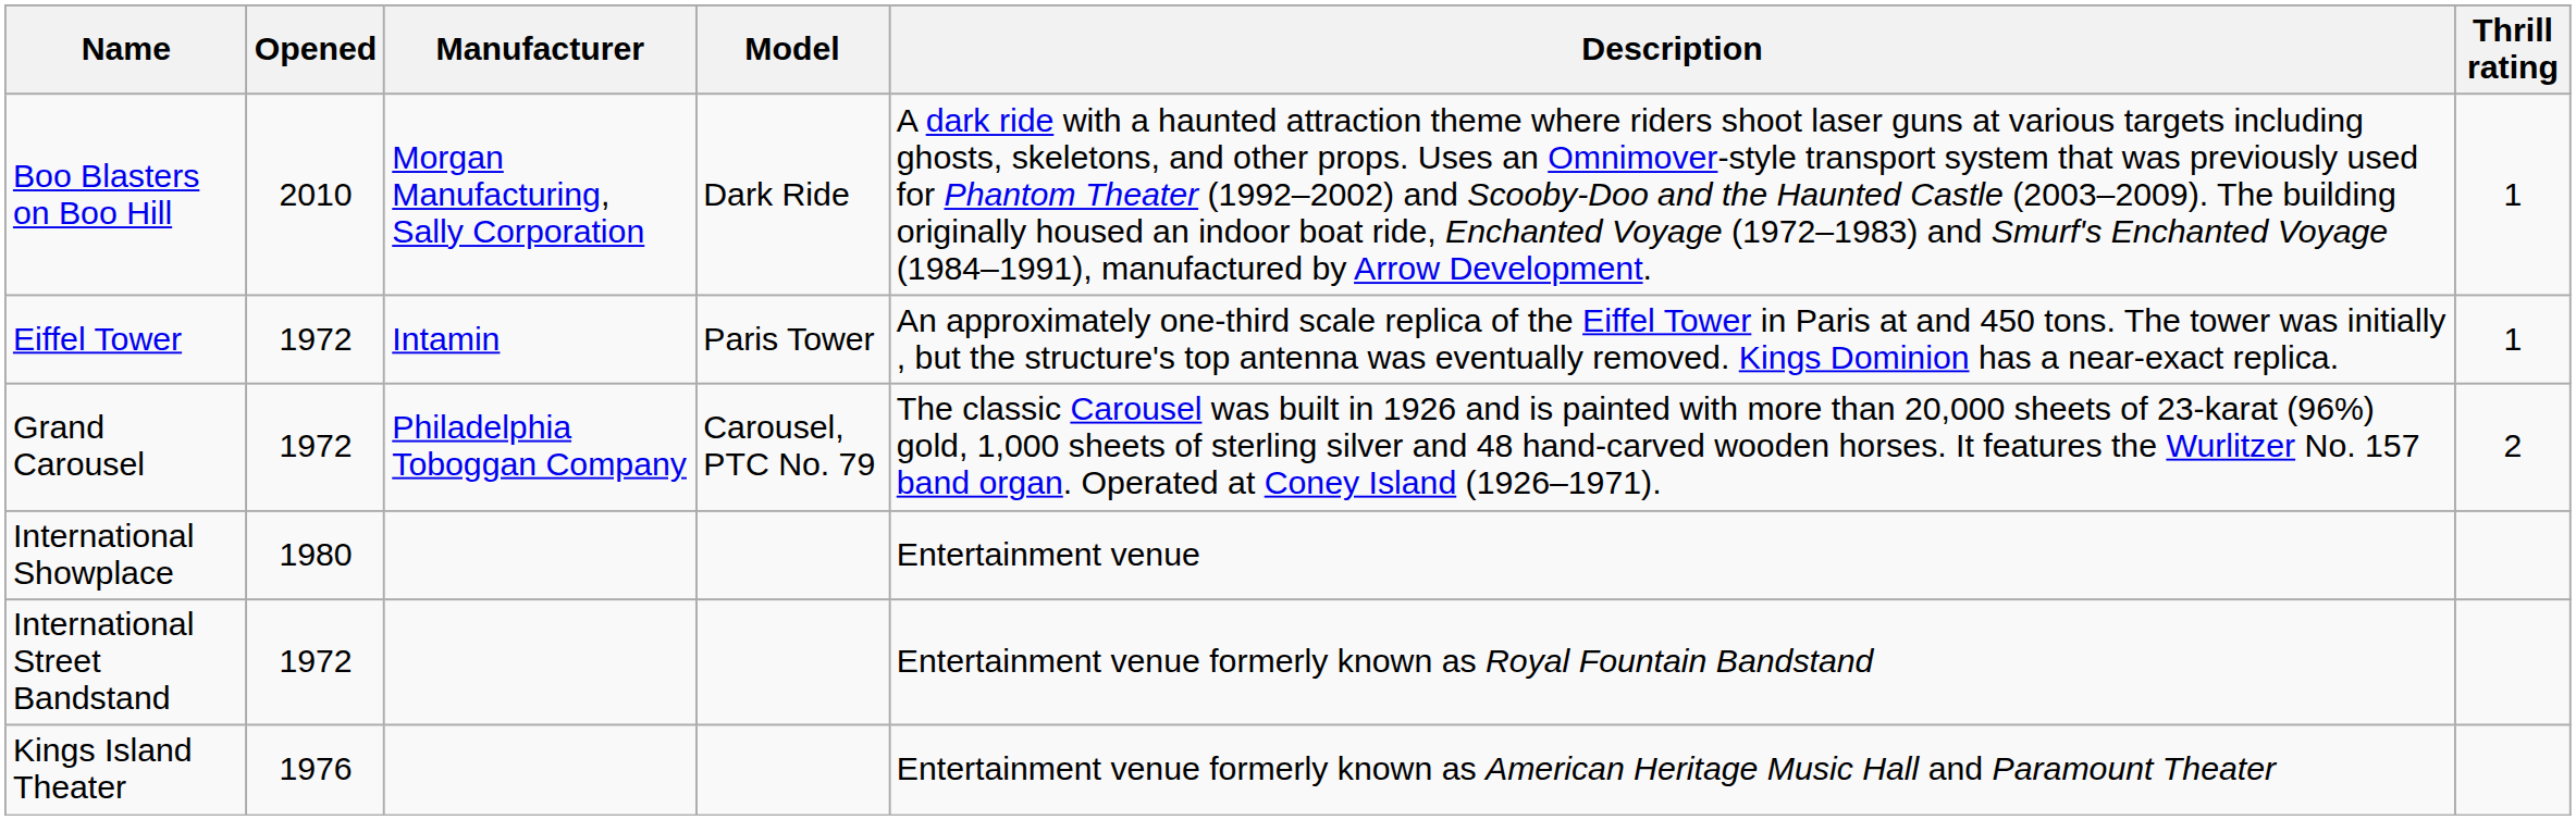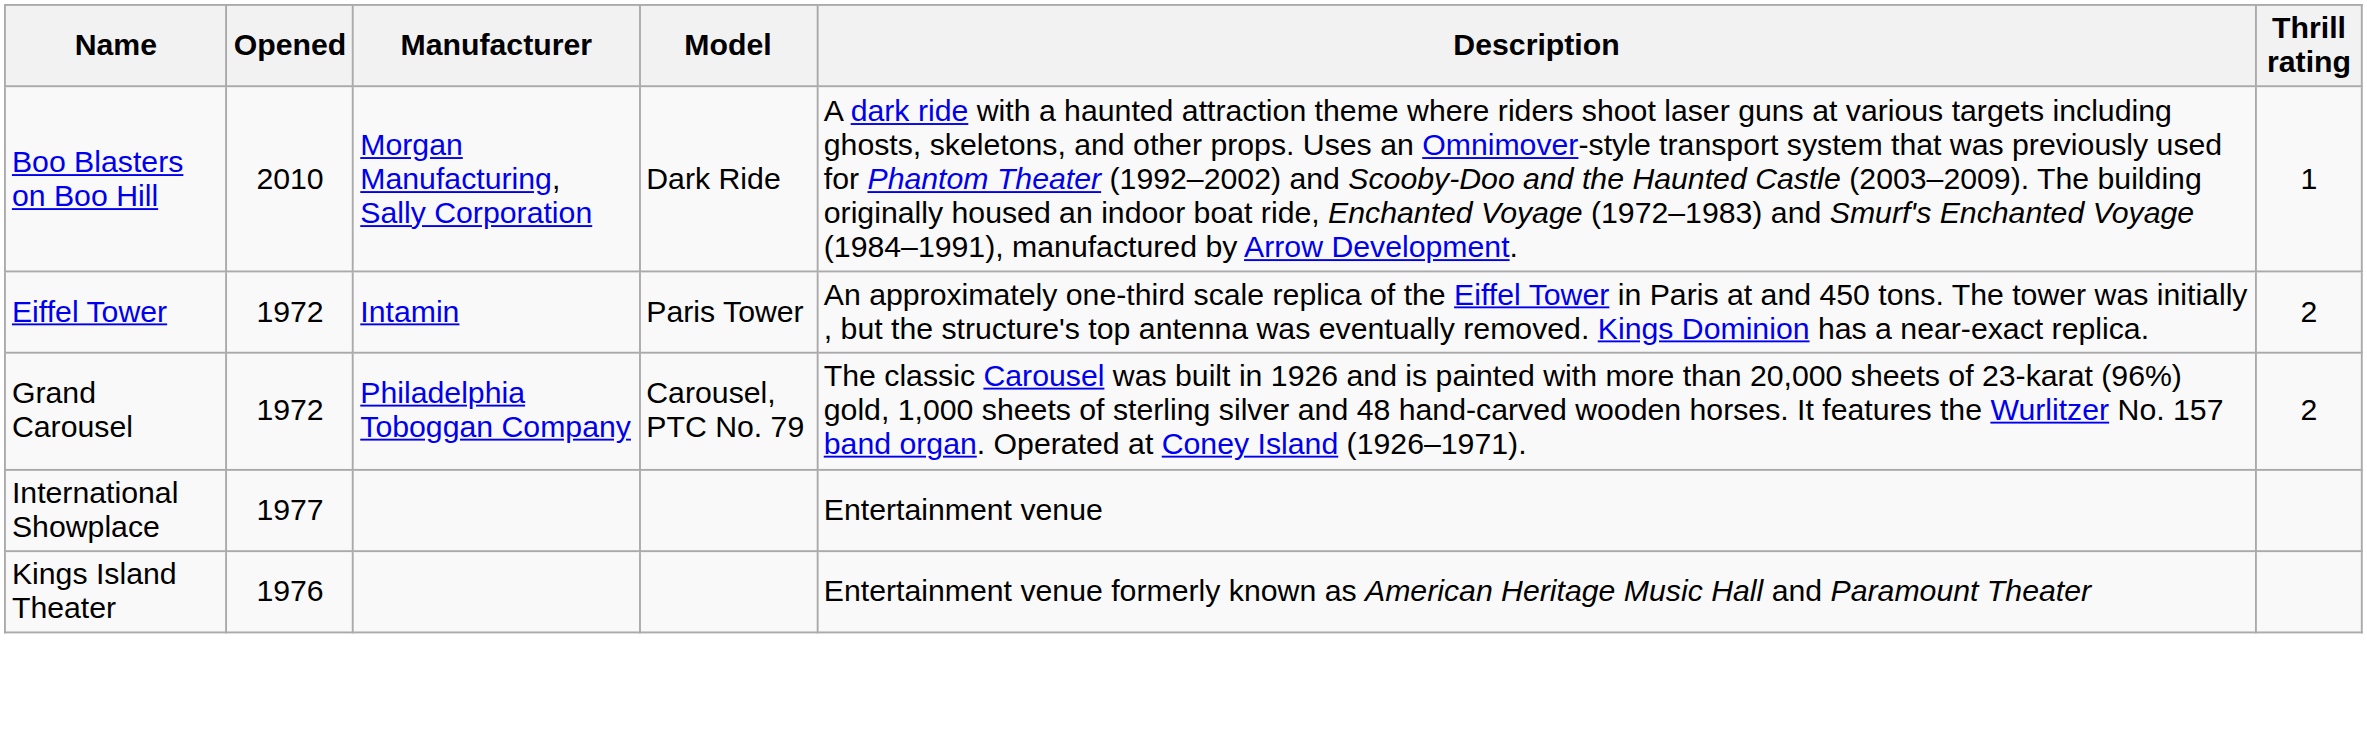Eiffel Tower | Thrill rating: 1 -> 2
International Showplace | Opened: 1980 -> 1977
- row: International Street Bandstand | 1972 | Entertainment venue formerly known as Royal Fountain Bandstand
